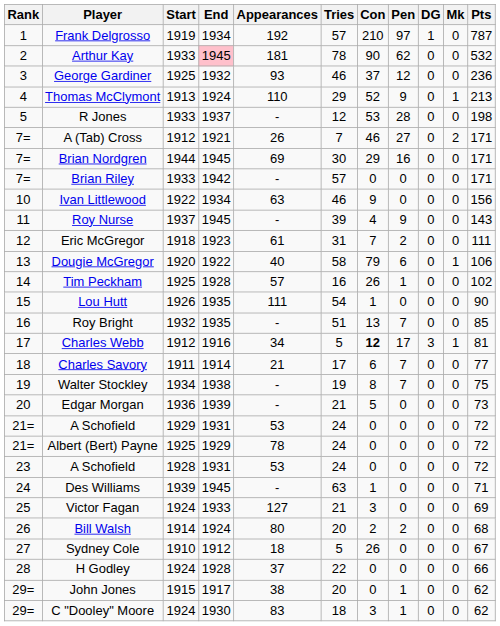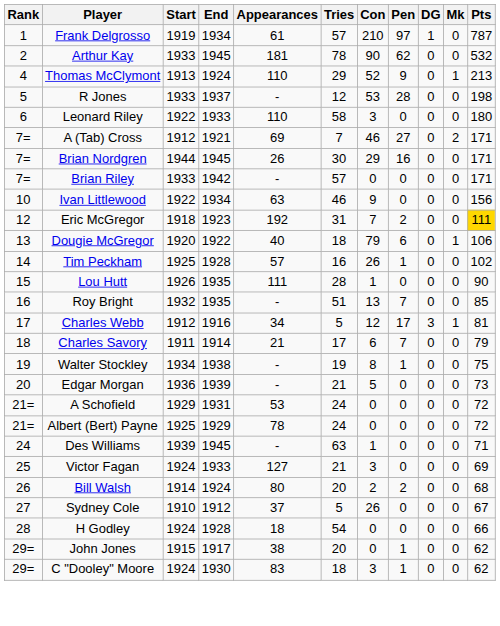Frank Delgrosso | Appearances: 192 -> 61
Arthur Kay | End: pink background -> no background
- row: 3 | George Gardiner | 1925 | 1932 | 93 | 46 | 37 | 12 | 0 | 0 | 236
+ row: 6 | Leonard Riley | 1922 | 1933 | 110 | 58 | 3 | 0 | 0 | 0 | 180
A (Tab) Cross | Appearances: 26 -> 69
Brian Nordgren | Appearances: 69 -> 26
- row: 11 | Roy Nurse | 1937 | 1945 | - | 39 | 4 | 9 | 0 | 0 | 143
Eric McGregor | Appearances: 61 -> 192
Eric McGregor | Pts: no background -> gold background
Dougie McGregor | Tries: 58 -> 18
Lou Hutt | Tries: 54 -> 28
Charles Webb | Con: bold -> normal
Charles Savory | Pts: 77 -> 79
Walter Stockley | Pen: 7 -> 1
- row: 23 | A Schofield | 1928 | 1931 | 53 | 24 | 0 | 0 | 0 | 0 | 72
Sydney Cole | Appearances: 18 -> 37
H Godley | Appearances: 37 -> 18
H Godley | Tries: 22 -> 54
